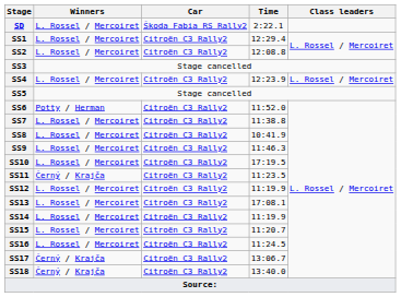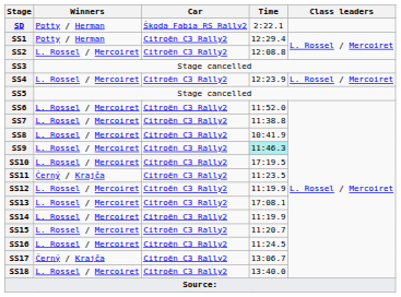SD | Winners: L. Rossel / Mercoiret -> Potty / Herman
SS1 | Winners: L. Rossel / Mercoiret -> Potty / Herman
SS6 | Winners: Potty / Herman -> L. Rossel / Mercoiret
SS9 | Time: no background -> paleturquoise background
SS18 | Winners: Černý / Krajča -> L. Rossel / Mercoiret
